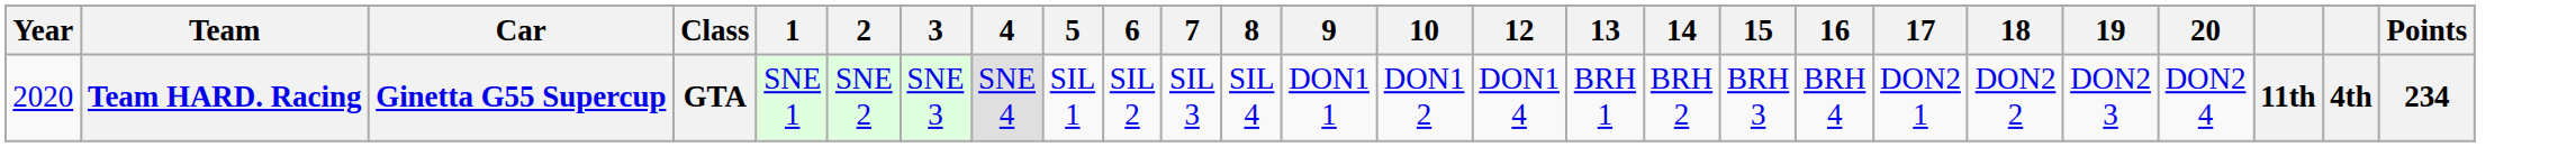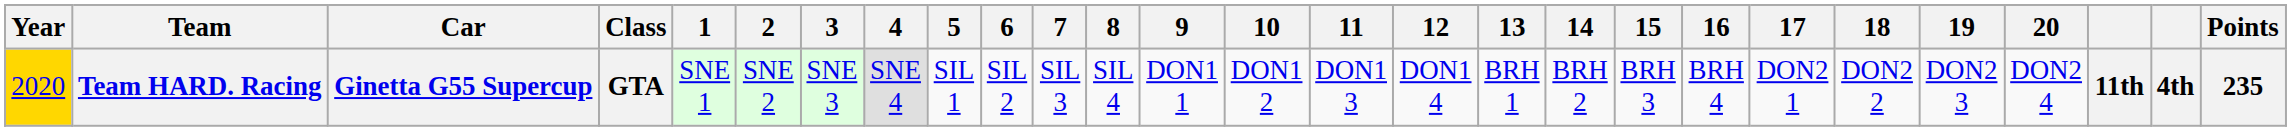+ column: 11 | DON1 3
Team HARD. Racing | Year: no background -> gold background
Team HARD. Racing | Points: 234 -> 235
